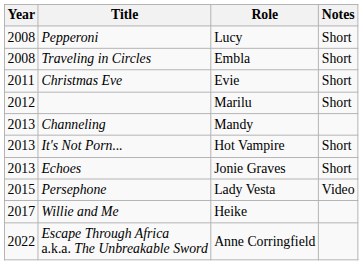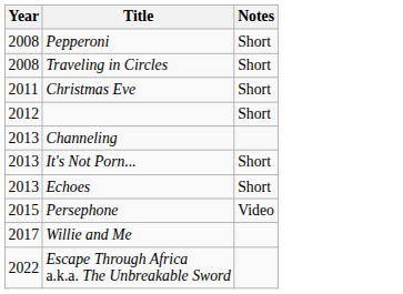- column: Role | Lucy | Embla | Evie | Marilu | Mandy | Hot Vampire | Jonie Graves | Lady Vesta | Heike | Anne Corringfield
